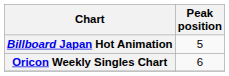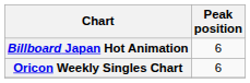Billboard Japan Hot Animation | Peak position: 5 -> 6
